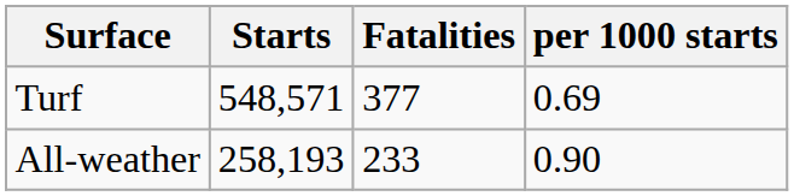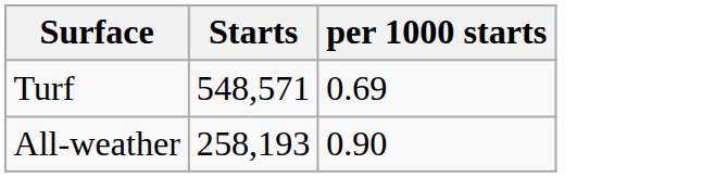- column: Fatalities | 377 | 233
